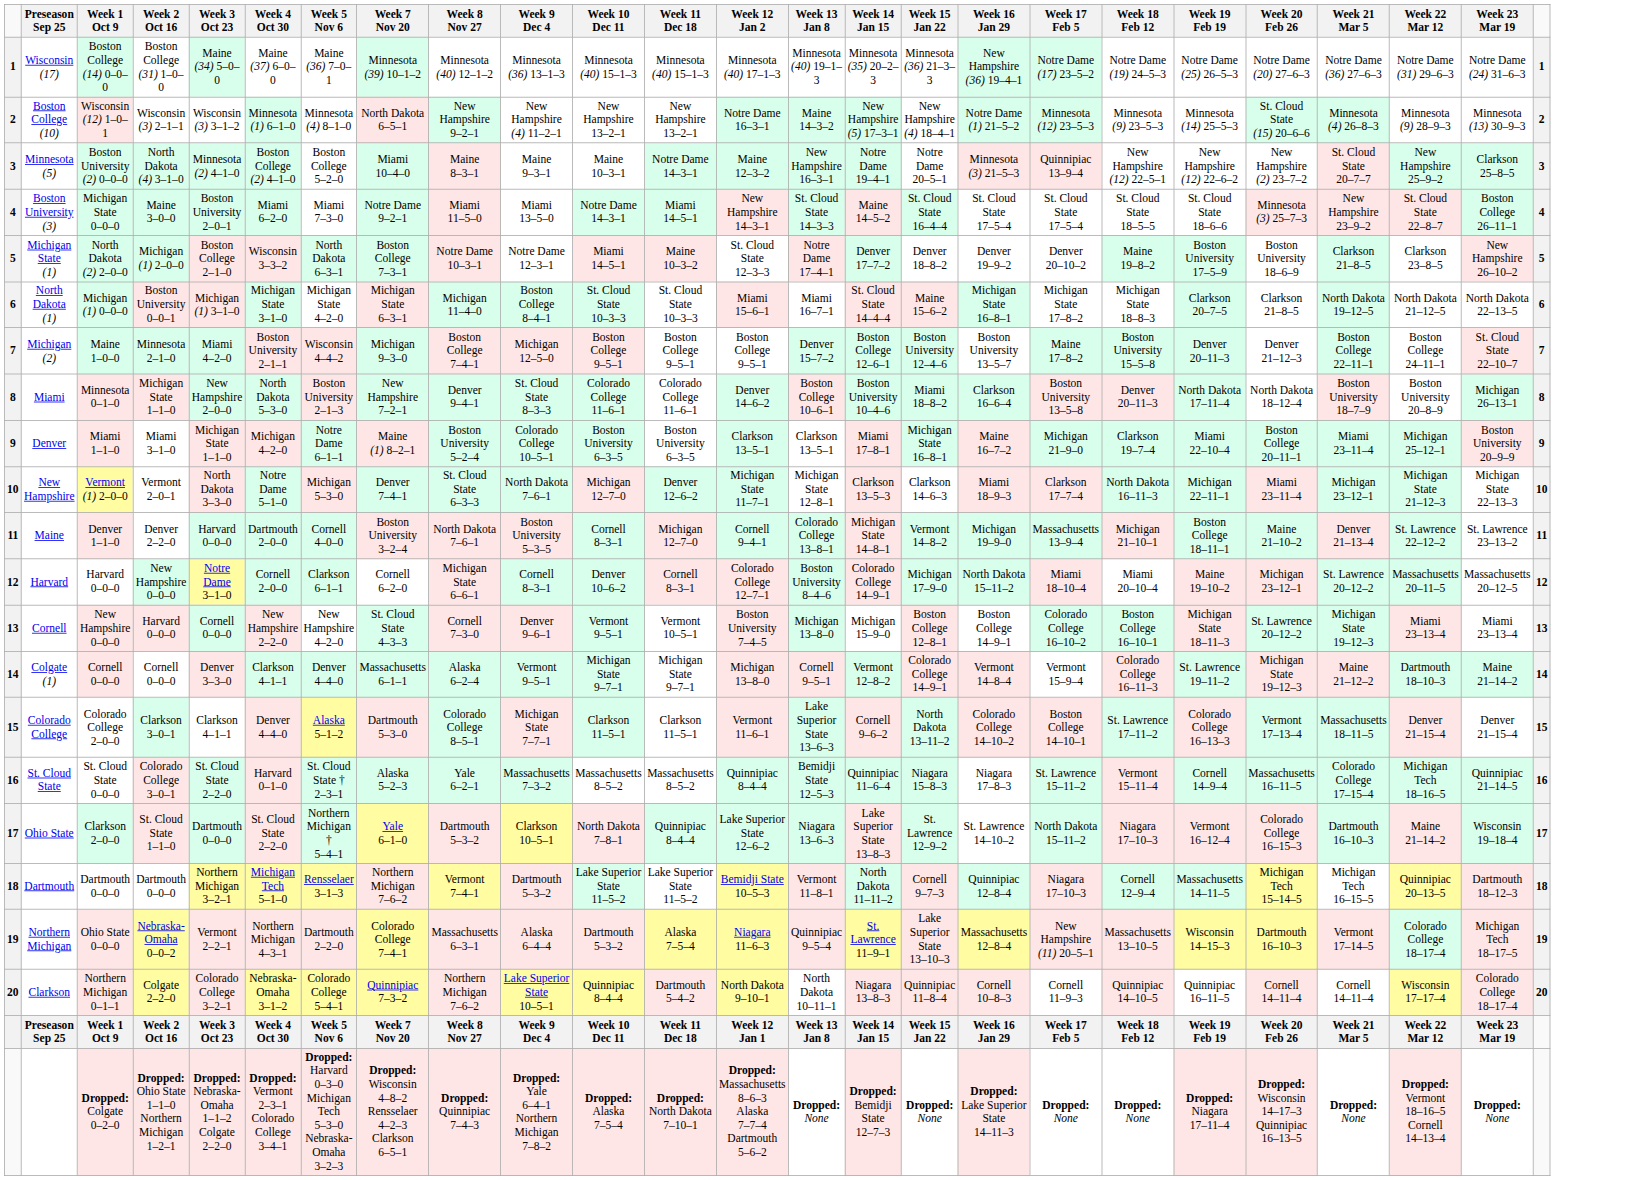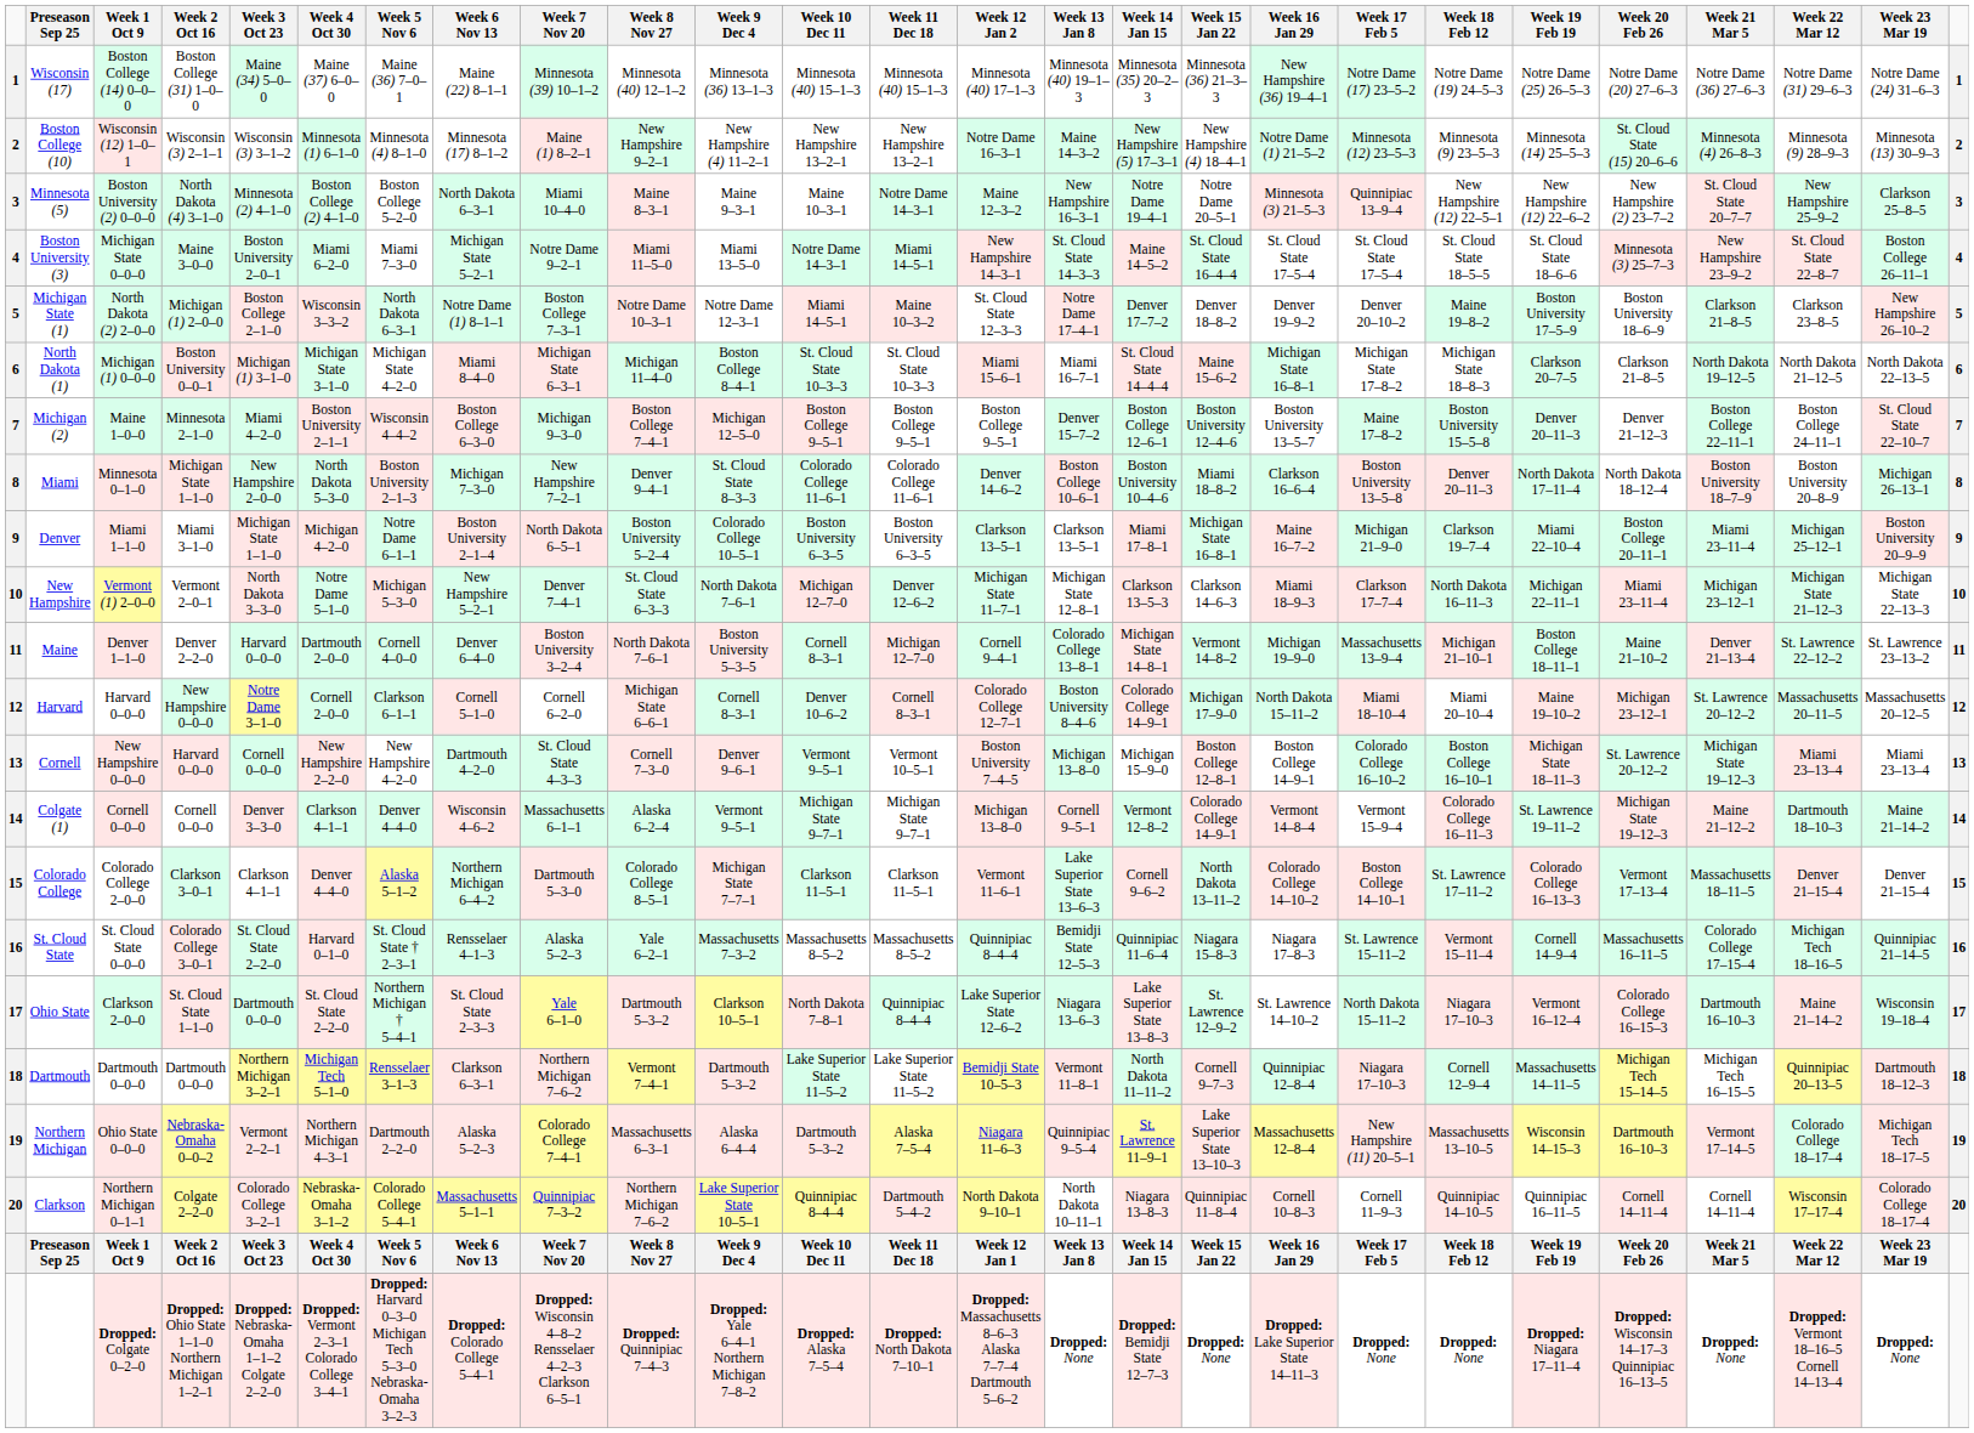+ column: Week 6 Nov 13 | Maine (22) 8–1–1 | Minnesota (17) 8–1–2 | North Dakota 6–3–1 | Michigan State 5–2–1 | Notre Dame (1) 8–1–1 | Miami 8–4–0 | Boston College 6–3–0 | Michigan 7–3–0 | Boston University 2–1–4 | New Hampshire 5–2–1 | Denver 6–4–0 | Cornell 5–1–0 | Dartmouth 4–2–0 | Wisconsin 4–6–2 | Northern Michigan 6–4–2 | Rensselaer 4–1–3 | St. Cloud State 2–3–3 | Clarkson 6–3–1 | Alaska 5–2–3 | Massachusetts 5–1–1 | Week 6 Nov 13 | Dropped: Colorado College 5–4–1
Boston College (10) | Week 7 Nov 20: North Dakota 6–5–1 -> Maine (1) 8–2–1
Denver | Week 7 Nov 20: Maine (1) 8–2–1 -> North Dakota 6–5–1
